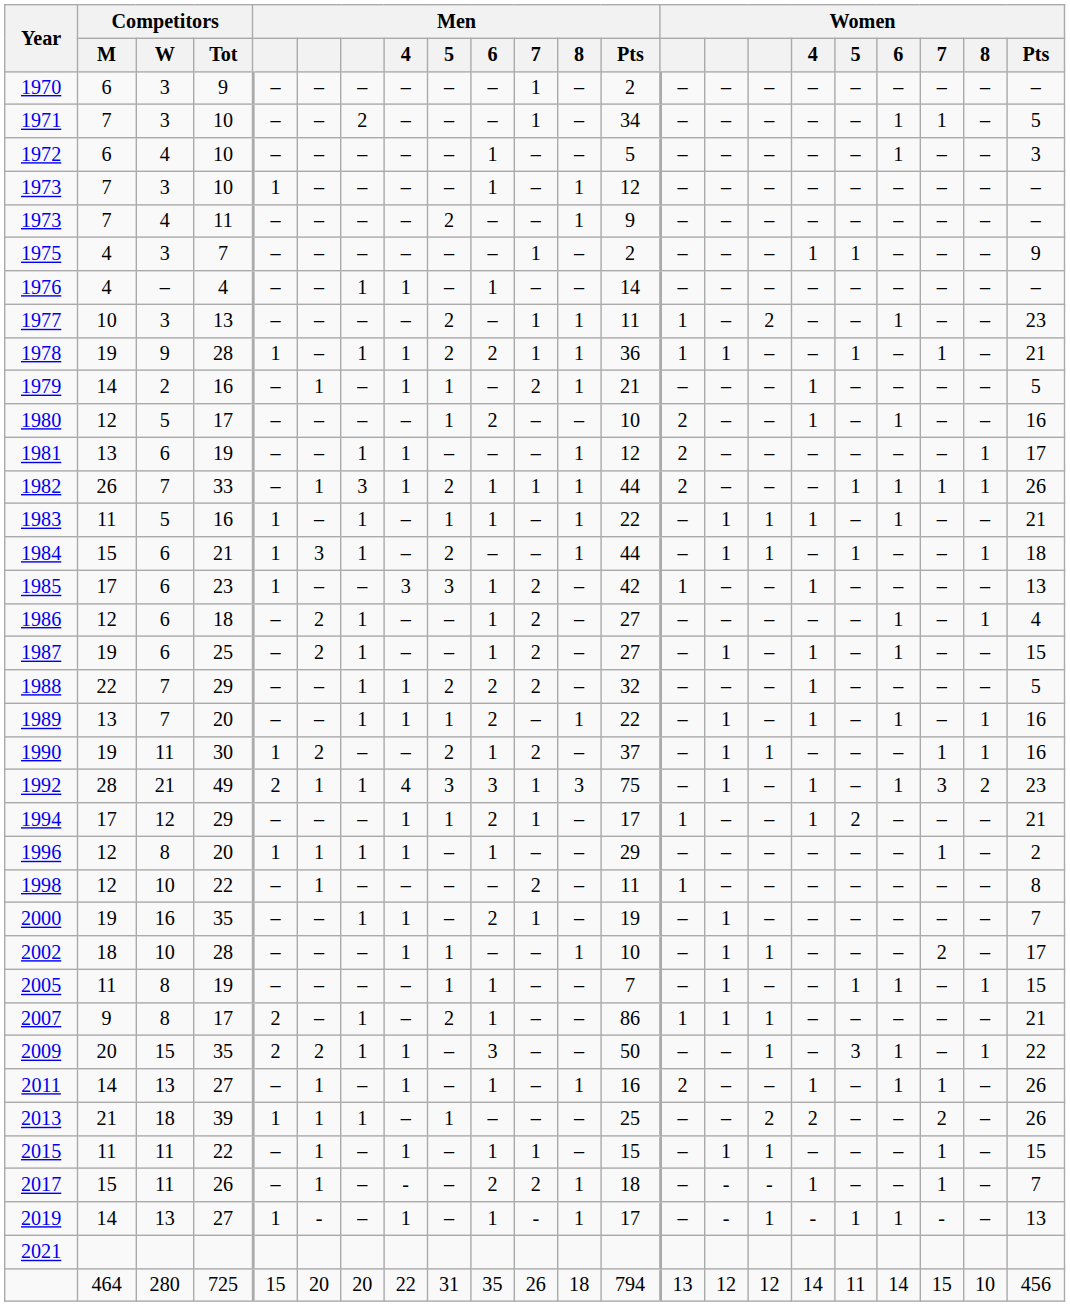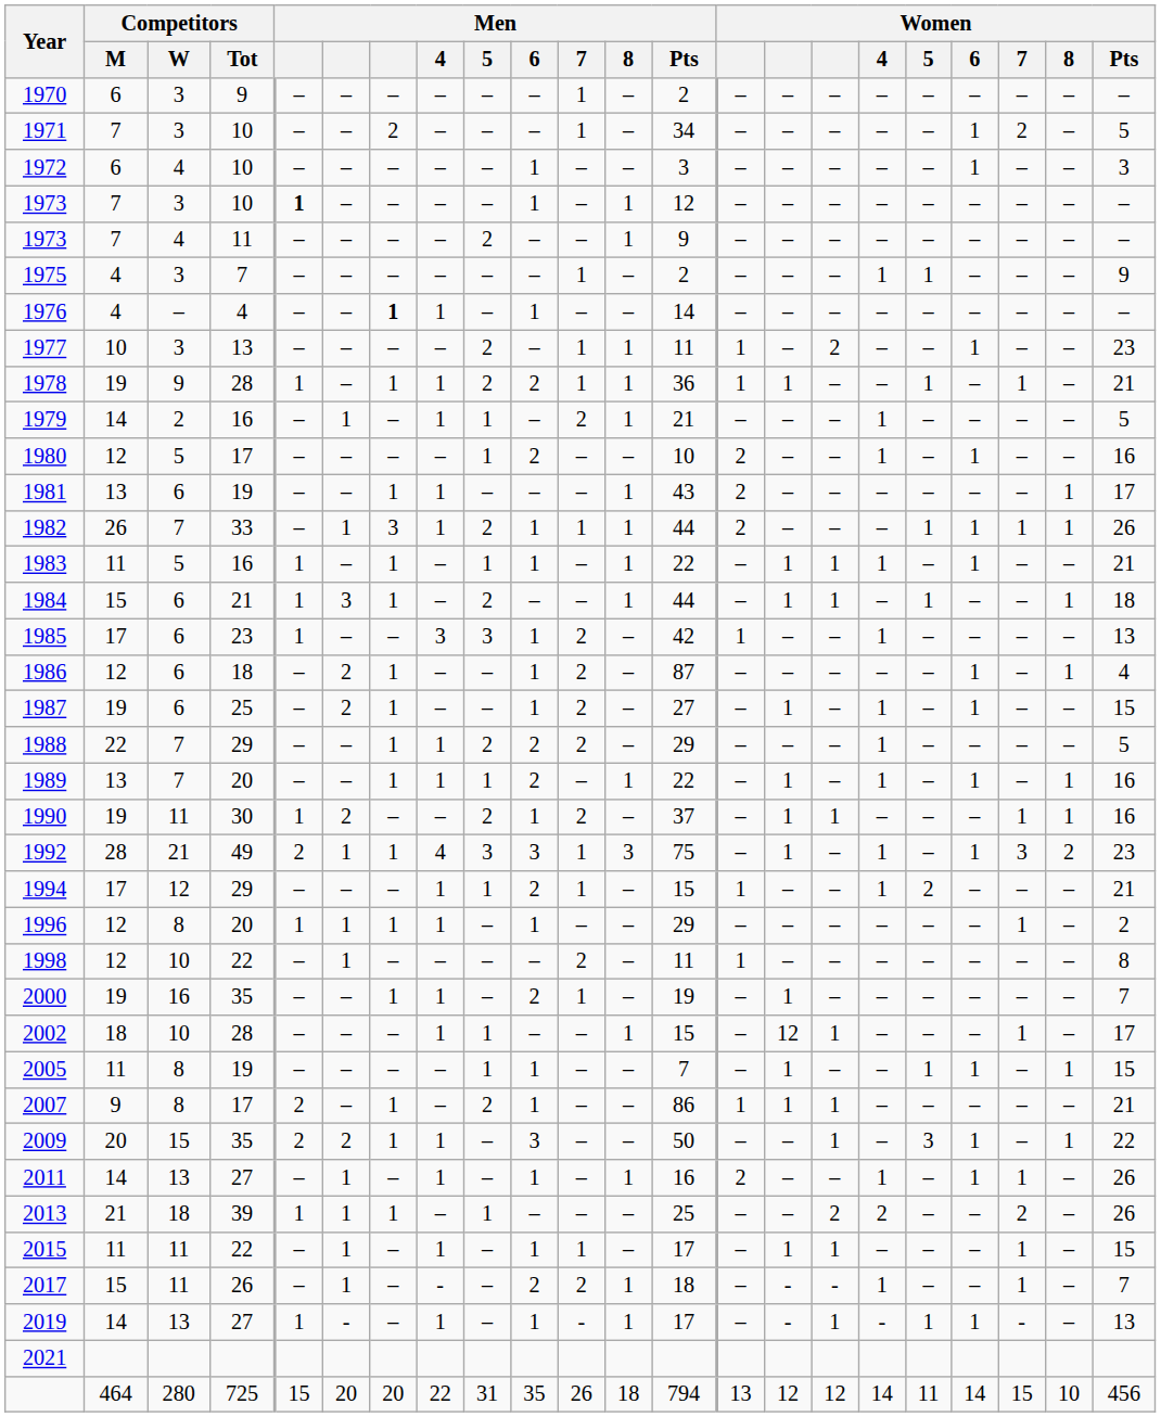1971 | Women / 7: 1 -> 2
1972 | Men / Pts: 5 -> 3
1973 / 10 | column 5: normal -> bold
1976 | column 7: normal -> bold
1981 | Men / Pts: 12 -> 43
1986 | Men / Pts: 27 -> 87
1988 | Men / Pts: 32 -> 29
1994 | Men / Pts: 17 -> 15
2002 | Men / Pts: 10 -> 15
2002 | column 15: 1 -> 12
2002 | Women / 7: 2 -> 1
2015 | Men / Pts: 15 -> 17
